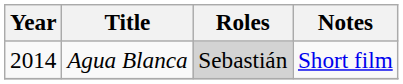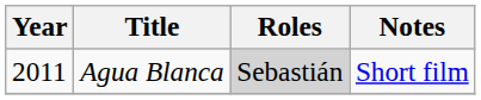Agua Blanca | Year: 2014 -> 2011
